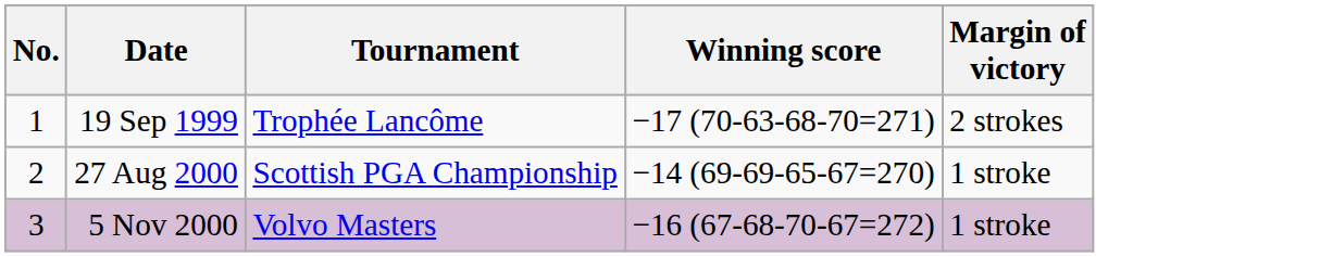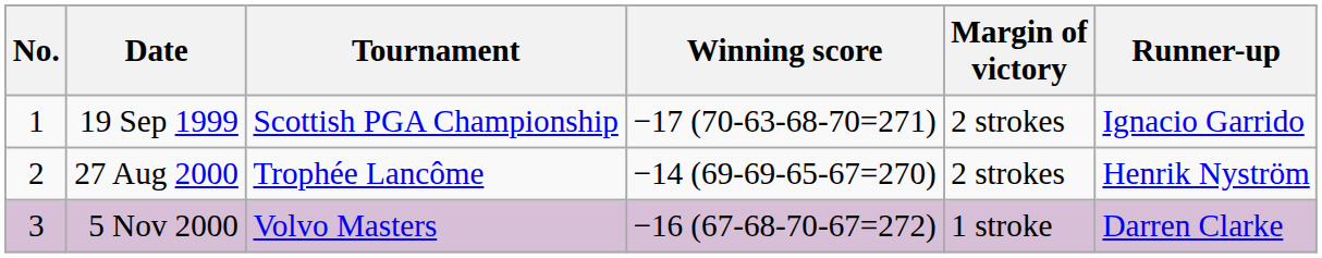+ column: Runner-up | Ignacio Garrido | Henrik Nyström | Darren Clarke
19 Sep 1999 | Tournament: Trophée Lancôme -> Scottish PGA Championship
27 Aug 2000 | Tournament: Scottish PGA Championship -> Trophée Lancôme
27 Aug 2000 | Margin of victory: 1 stroke -> 2 strokes
